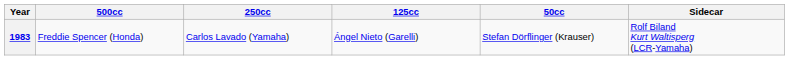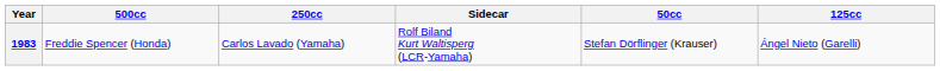columns swapped: 125cc <-> Sidecar
